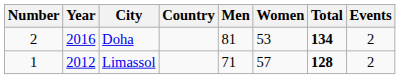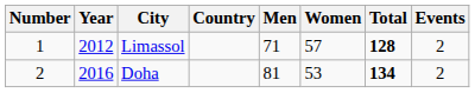rows swapped: Limassol <-> Doha
